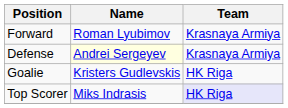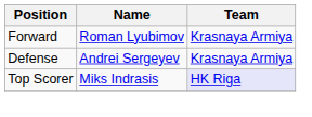Defense | Name: lightyellow background -> no background
- row: Goalie | Kristers Gudlevskis | HK Riga
